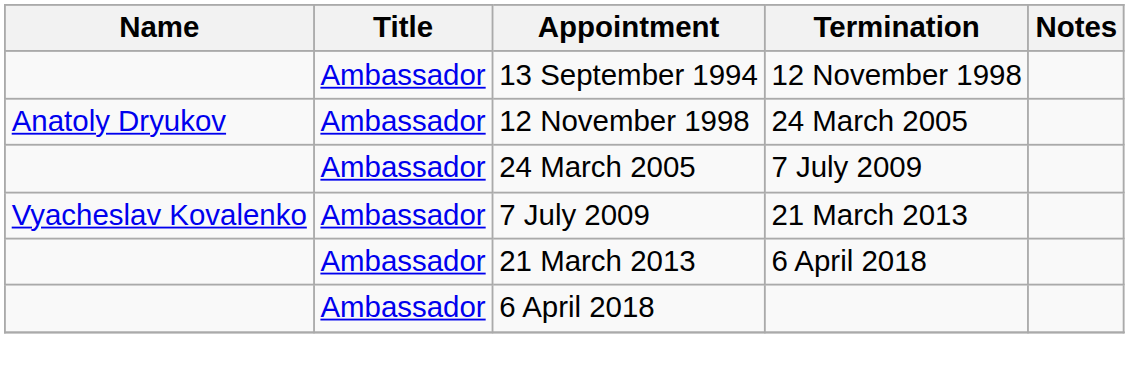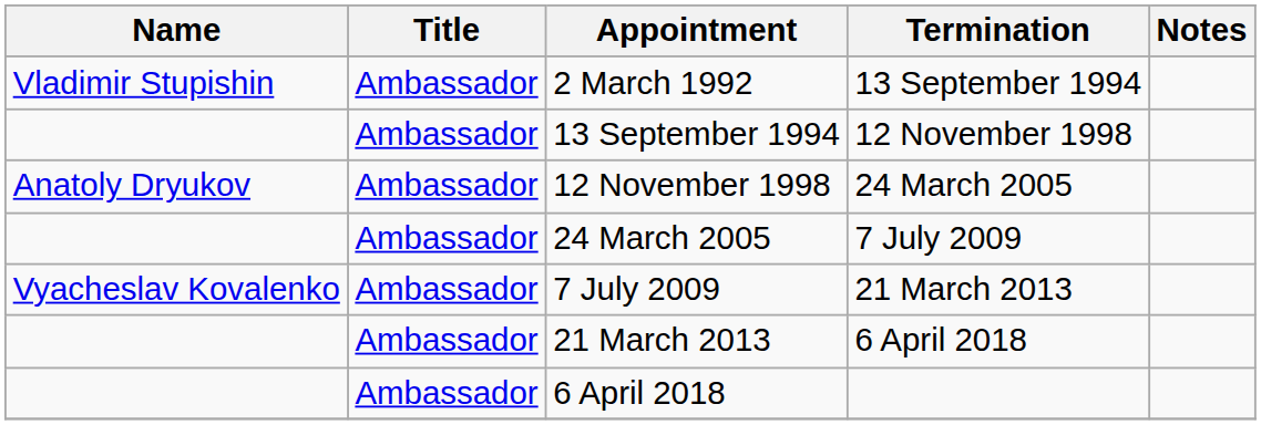+ row: Vladimir Stupishin | Ambassador | 2 March 1992 | 13 September 1994
